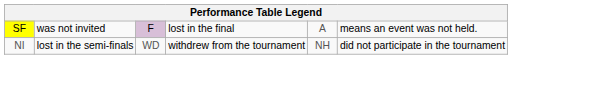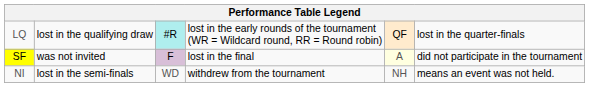+ row: LQ | lost in the qualifying draw | #R | lost in the early rounds of the tournament (WR = Wildcard round, RR = Round robin) | QF | lost in the quarter-finals
SF | column 5: no background -> lightyellow background
SF | column 6: means an event was not held. -> did not participate in the tournament
NI | column 6: did not participate in the tournament -> means an event was not held.
